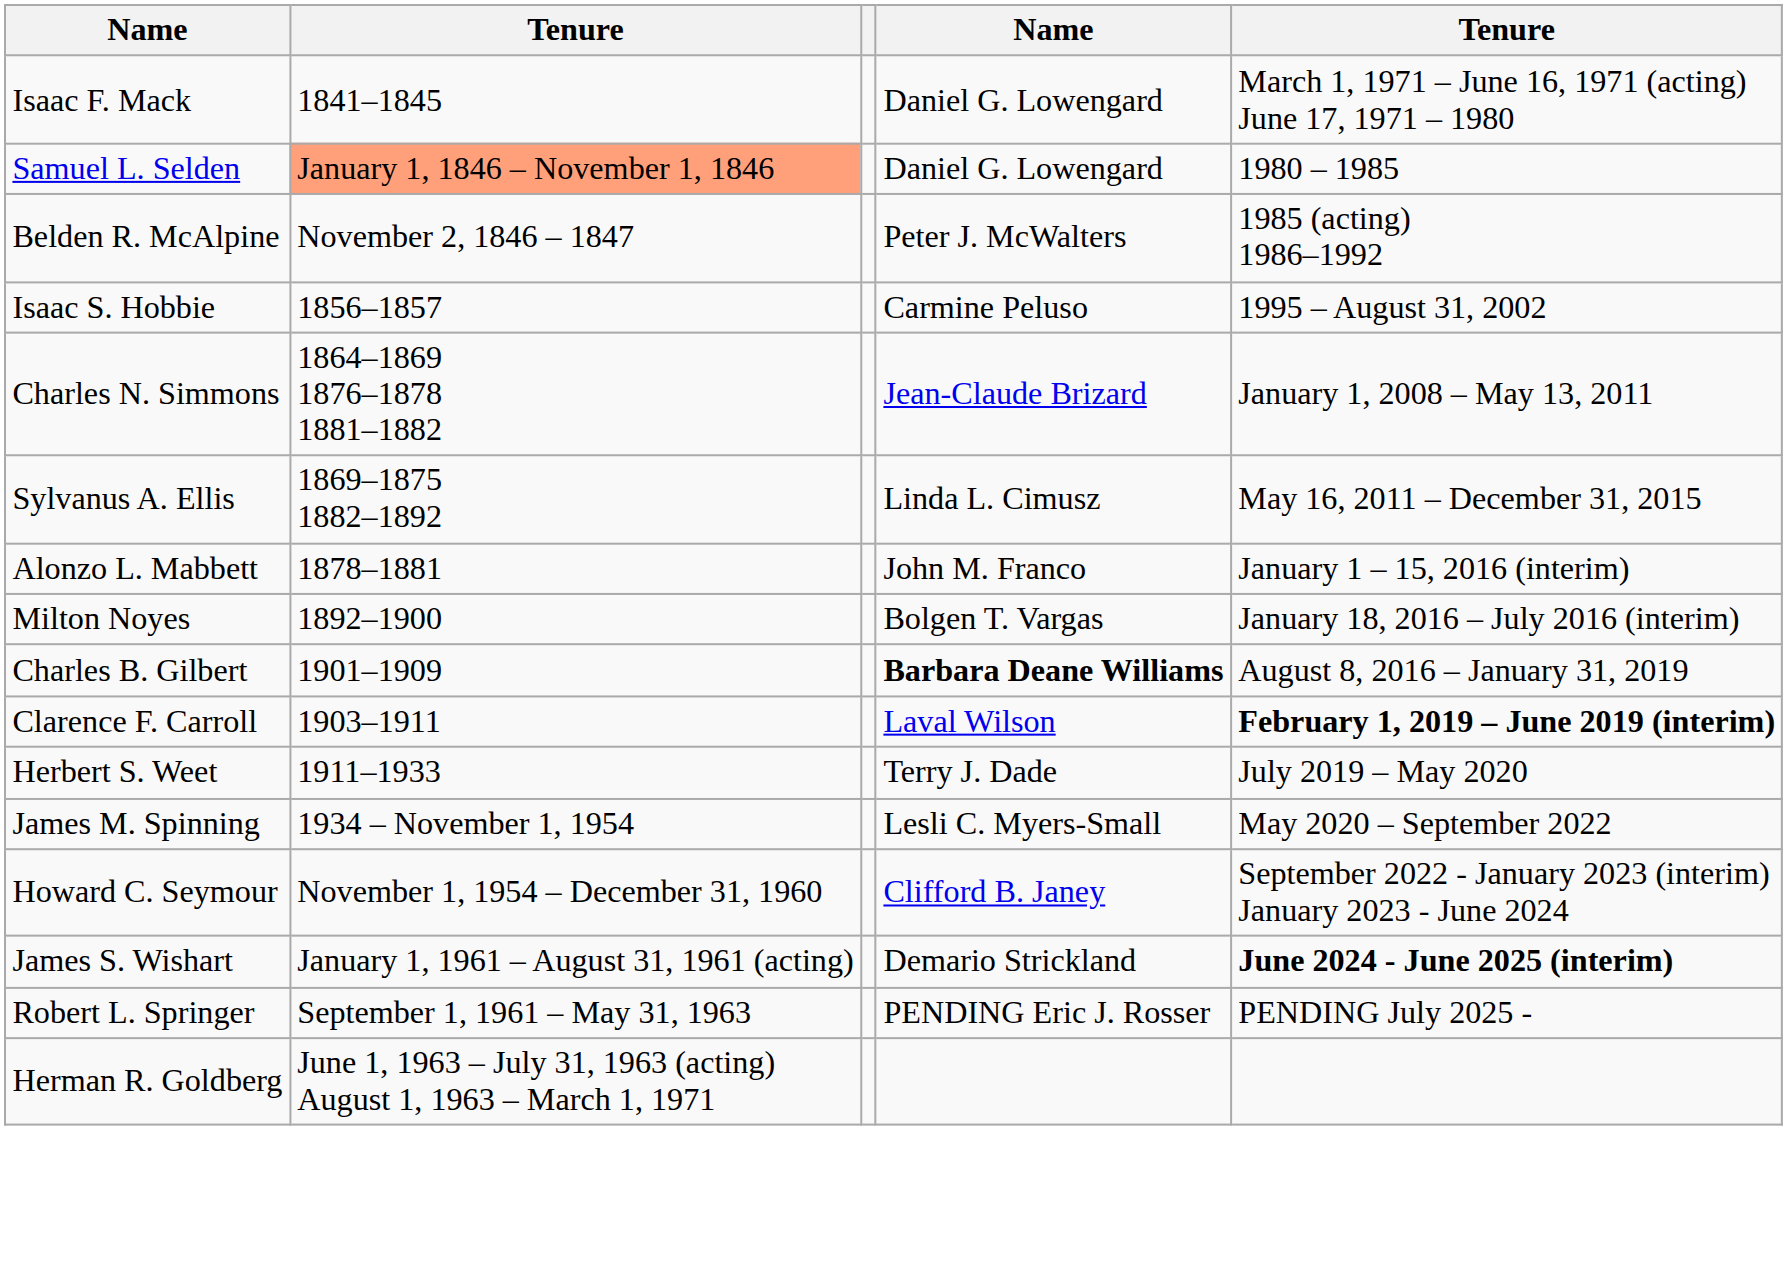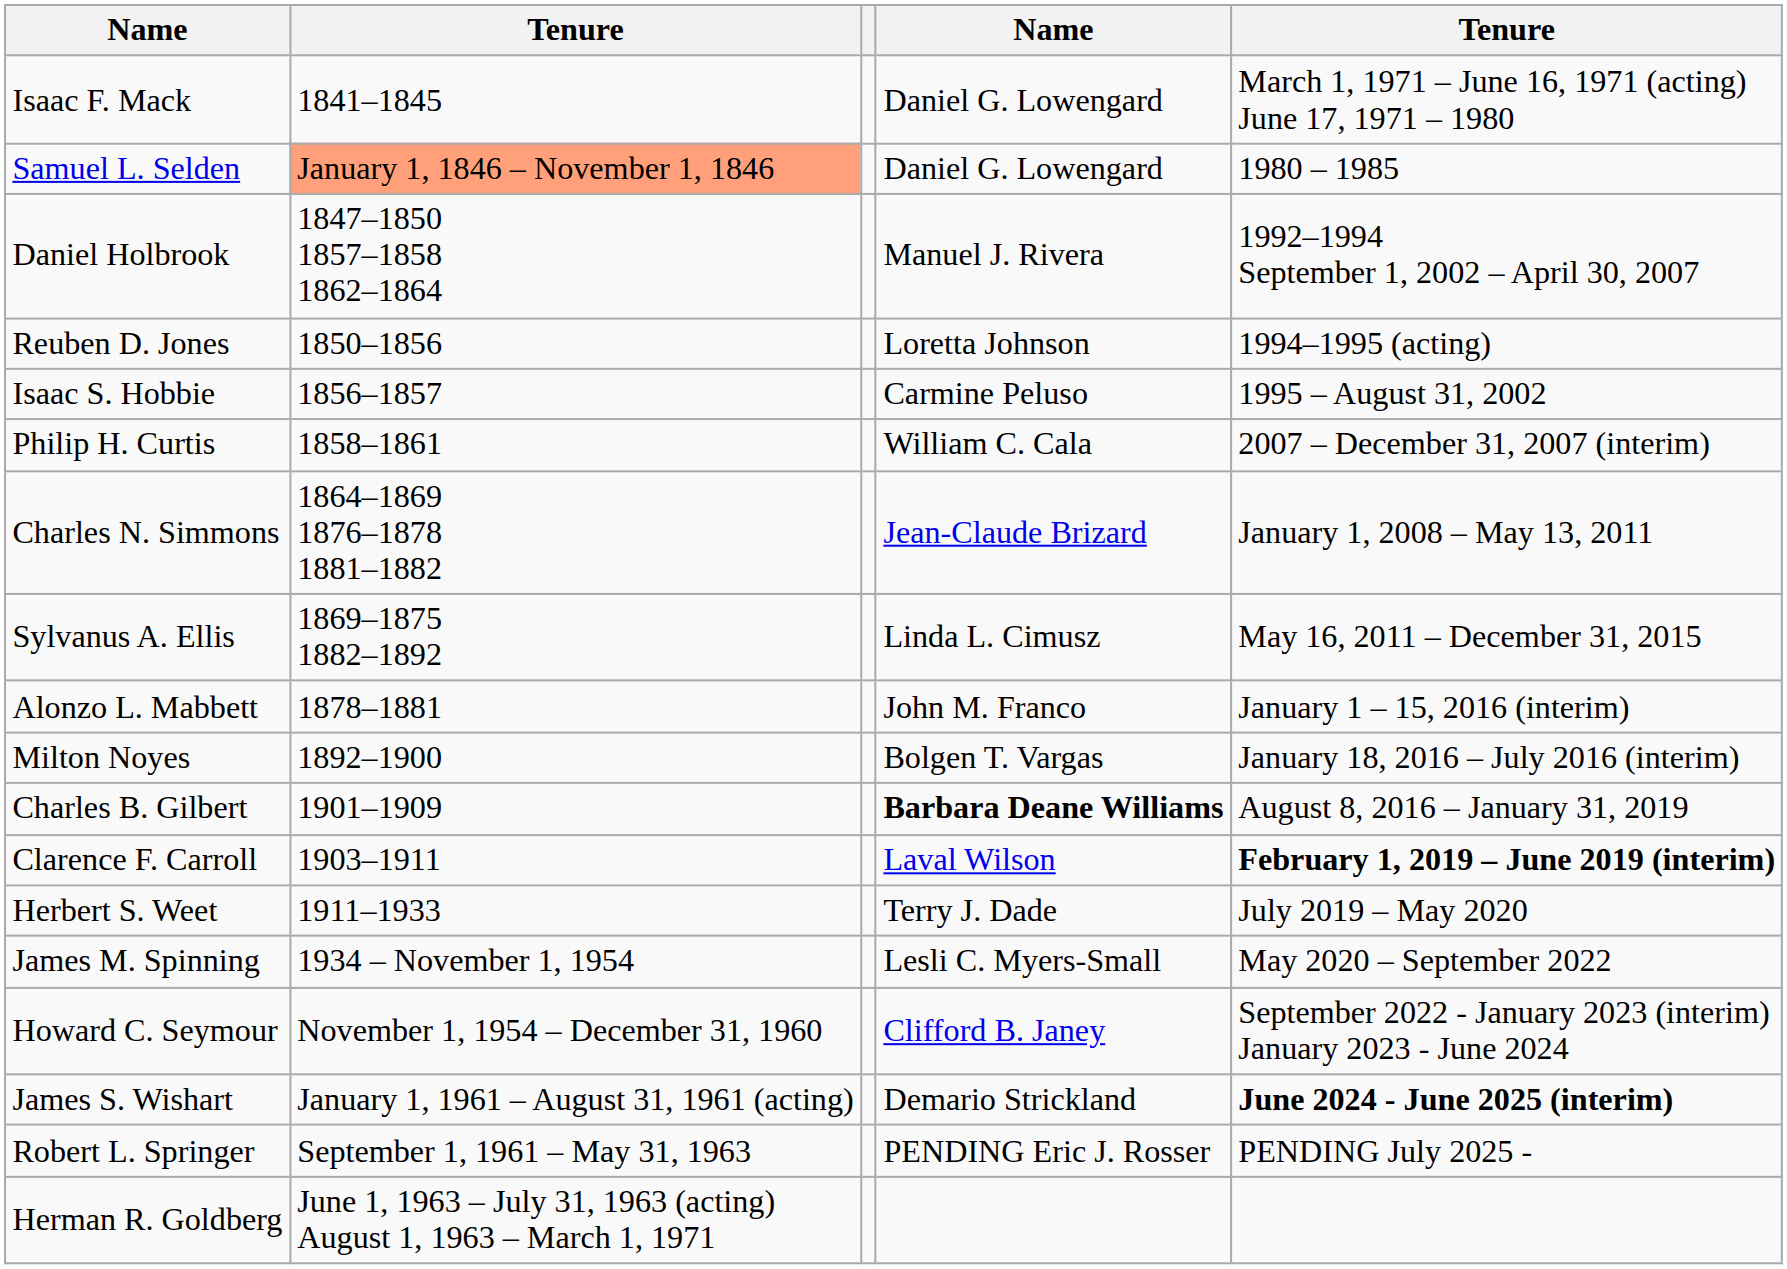- row: Belden R. McAlpine | November 2, 1846 – 1847 | Peter J. McWalters | 1985 (acting) 1986–1992
+ row: Daniel Holbrook | 1847–1850 1857–1858 1862–1864 | Manuel J. Rivera | 1992–1994 September 1, 2002 – April 30, 2007
+ row: Reuben D. Jones | 1850–1856 | Loretta Johnson | 1994–1995 (acting)
+ row: Philip H. Curtis | 1858–1861 | William C. Cala | 2007 – December 31, 2007 (interim)
